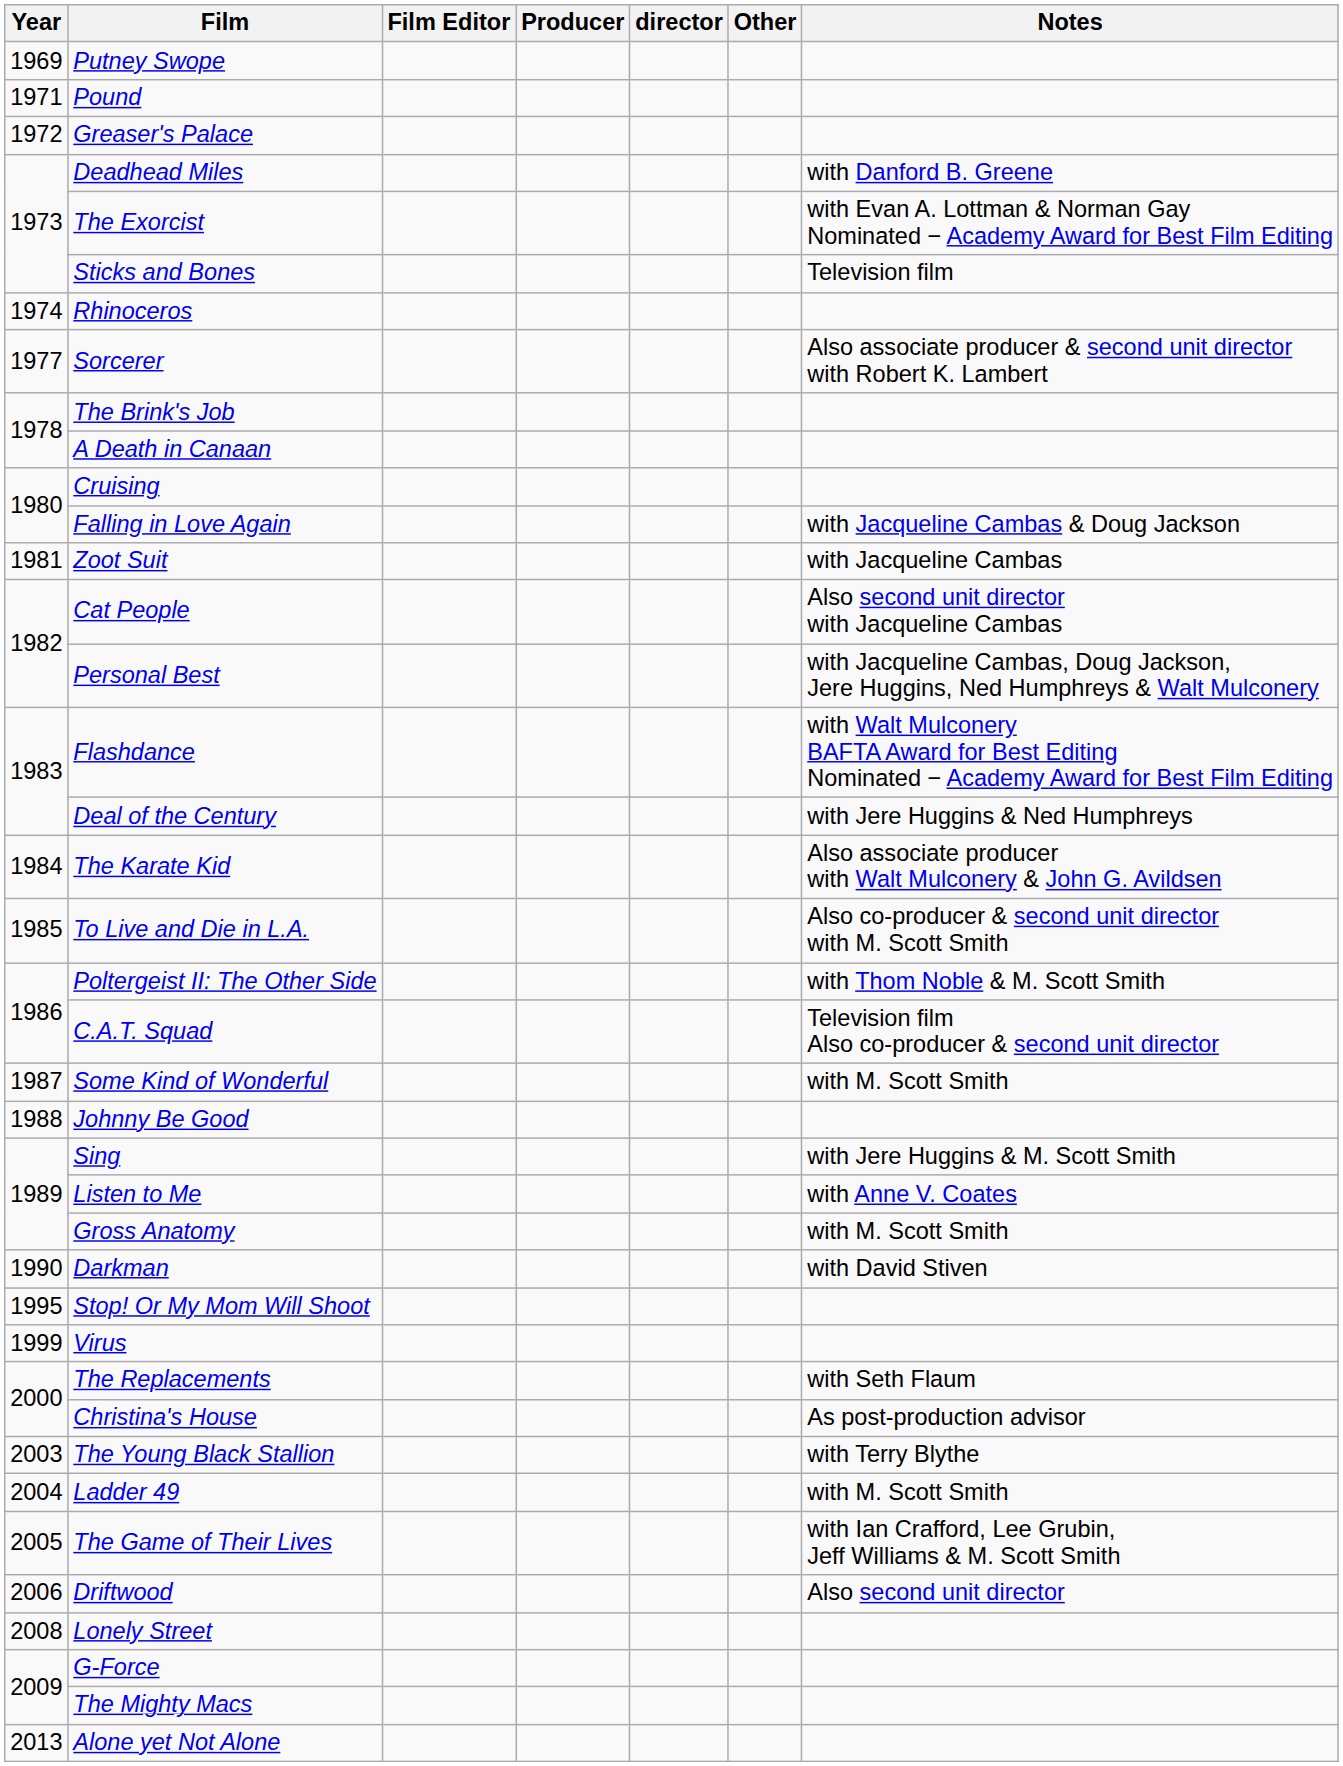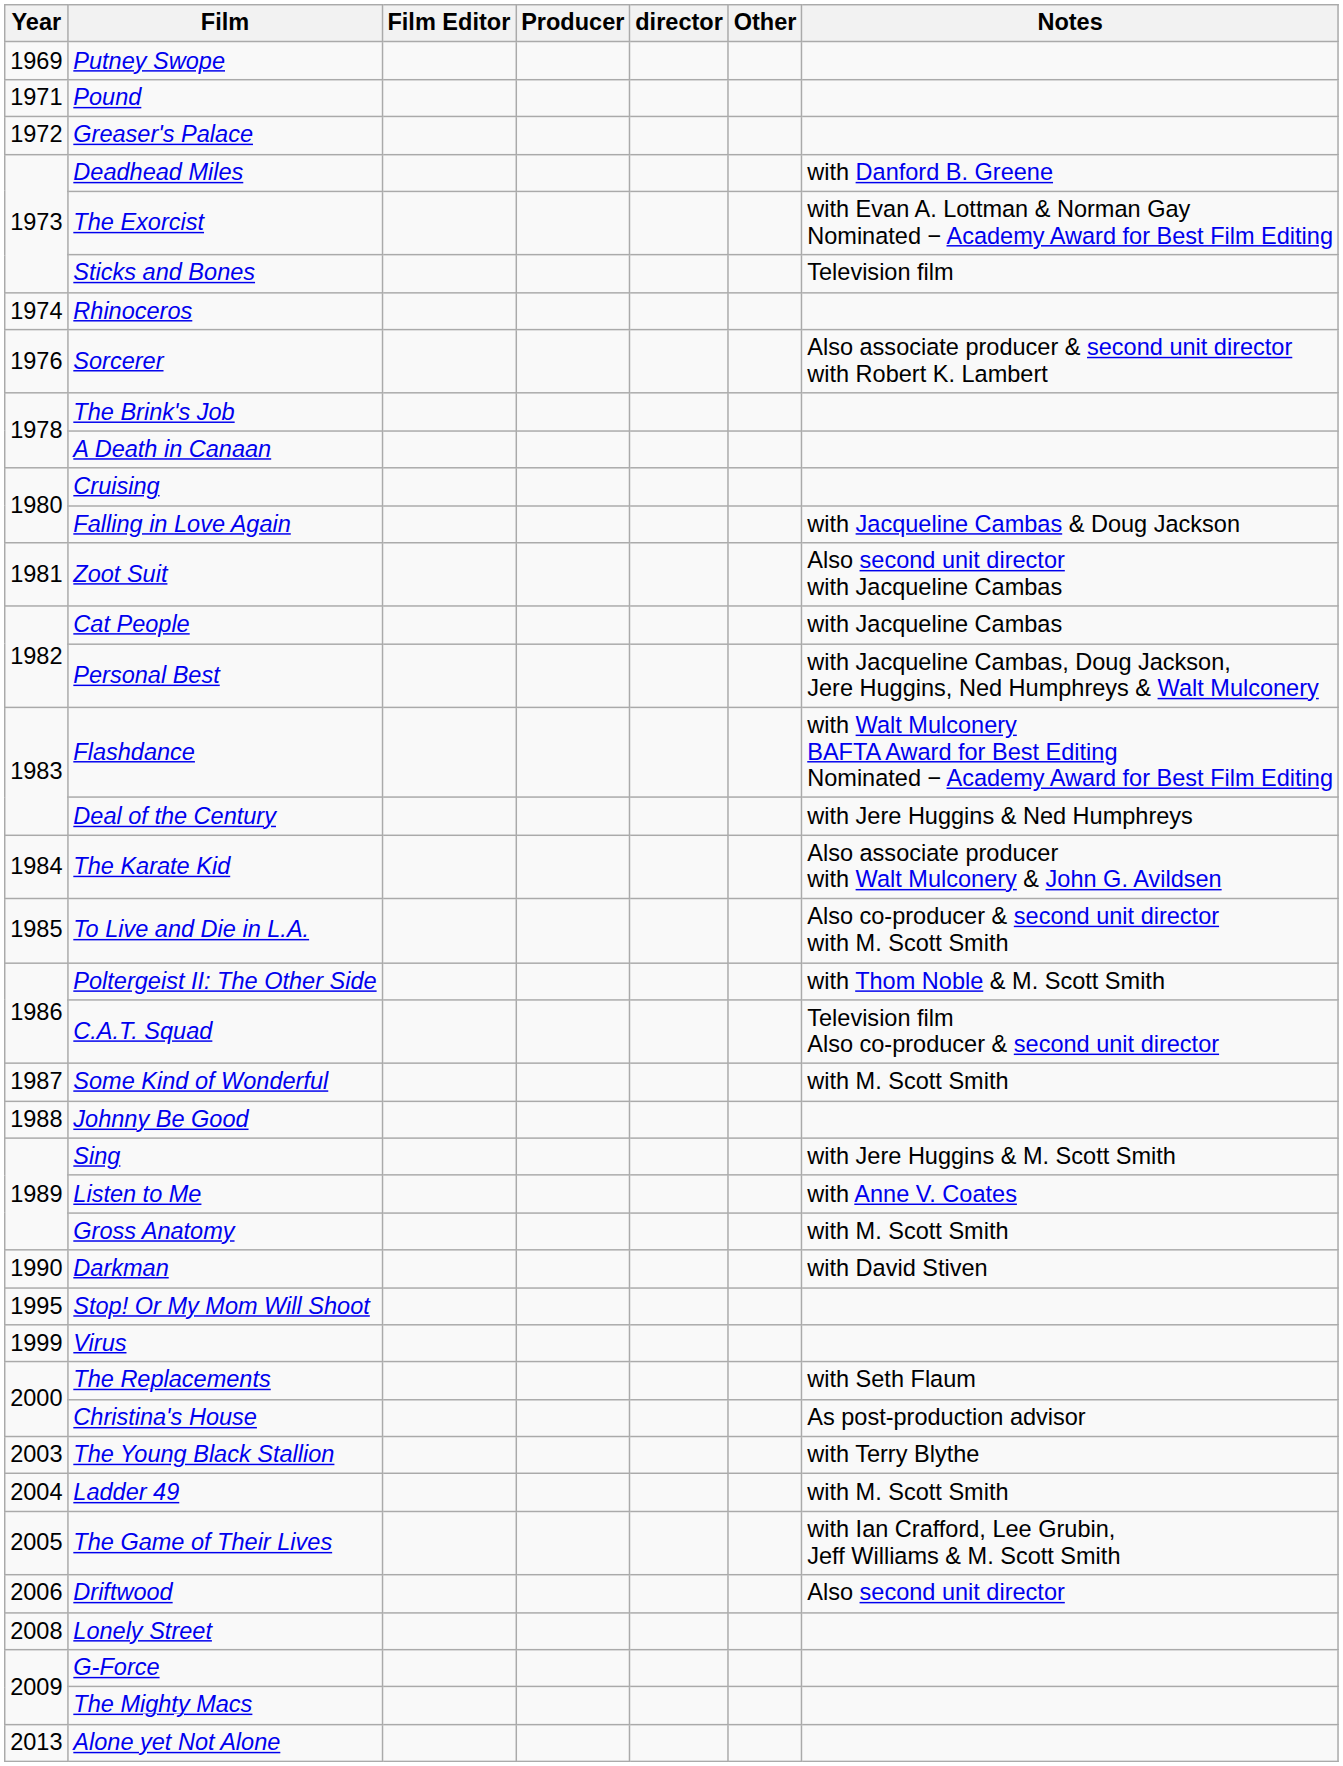Sorcerer | Year: 1977 -> 1976
Zoot Suit | Notes: with Jacqueline Cambas -> Also second unit director with Jacqueline Cambas
Cat People | Notes: Also second unit director with Jacqueline Cambas -> with Jacqueline Cambas
